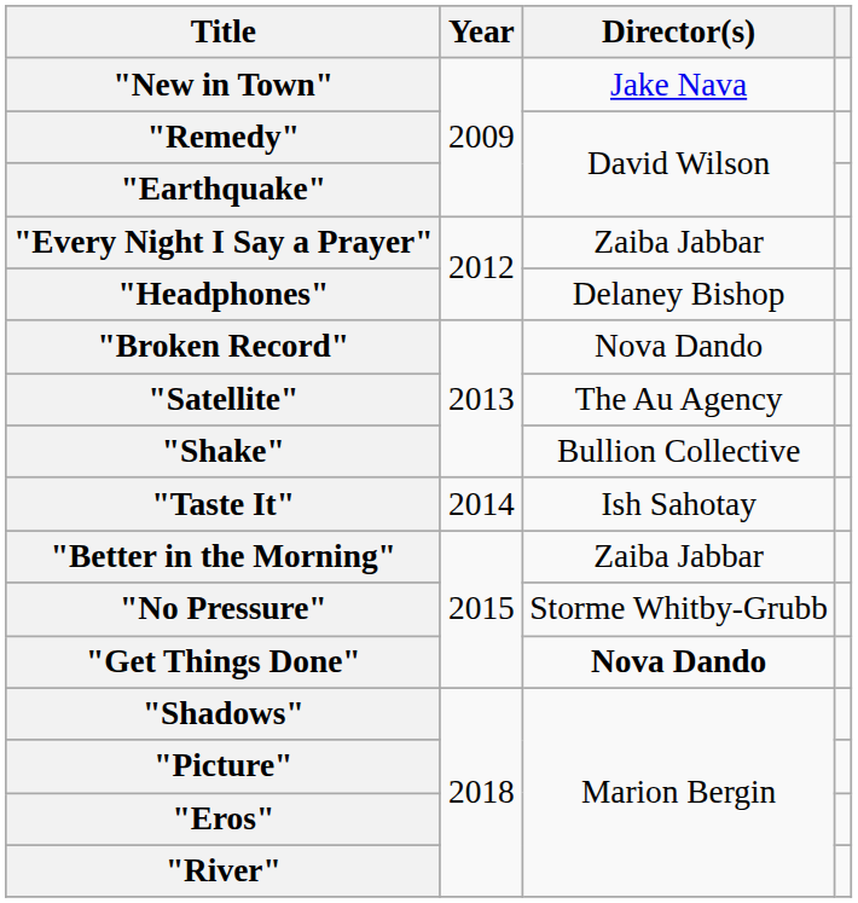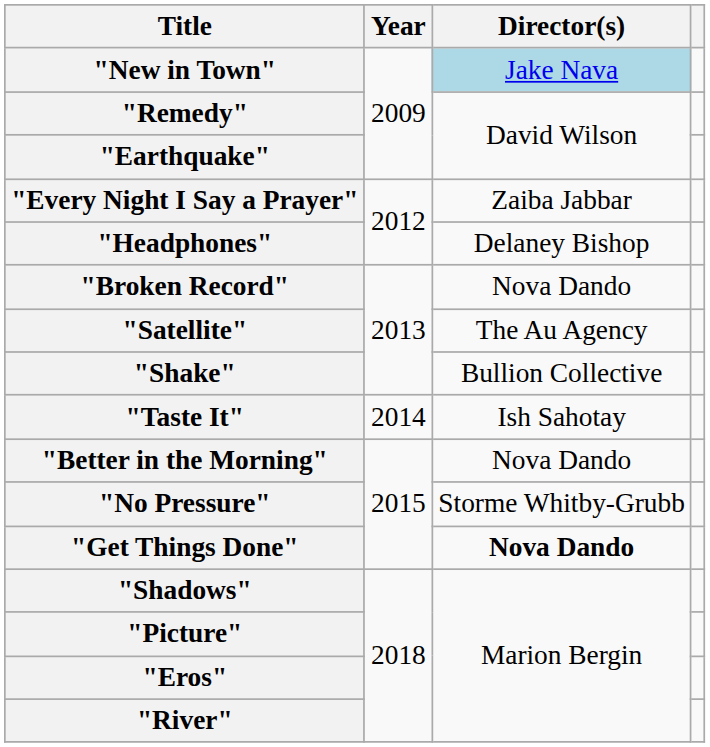"New in Town" | Director(s): no background -> lightblue background
"Better in the Morning" | Director(s): Zaiba Jabbar -> Nova Dando
